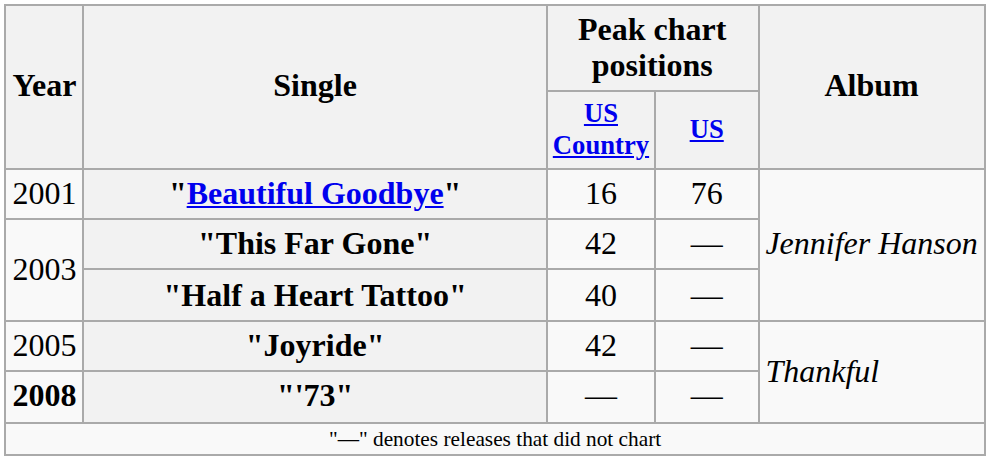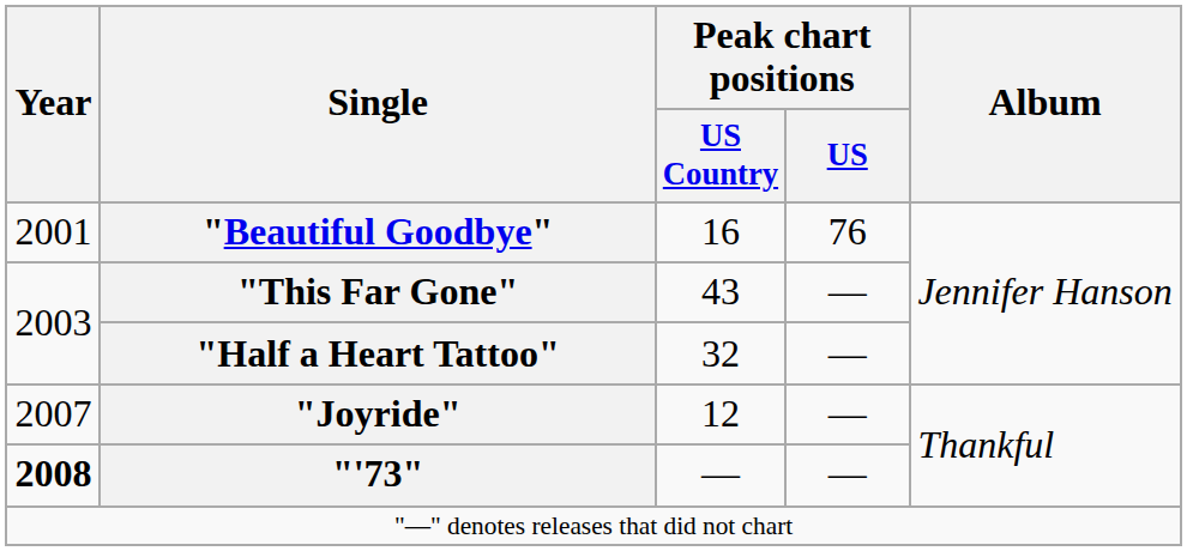"This Far Gone" | Peak chart positions / US Country: 42 -> 43
"Half a Heart Tattoo" | Peak chart positions / US Country: 40 -> 32
"Joyride" | Year: 2005 -> 2007
"Joyride" | Peak chart positions / US Country: 42 -> 12
